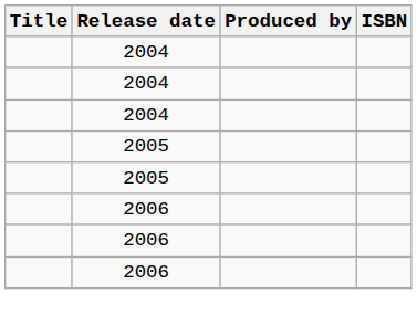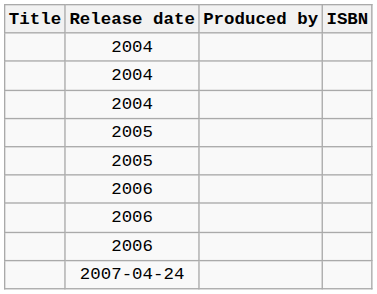+ row: 2007-04-24
